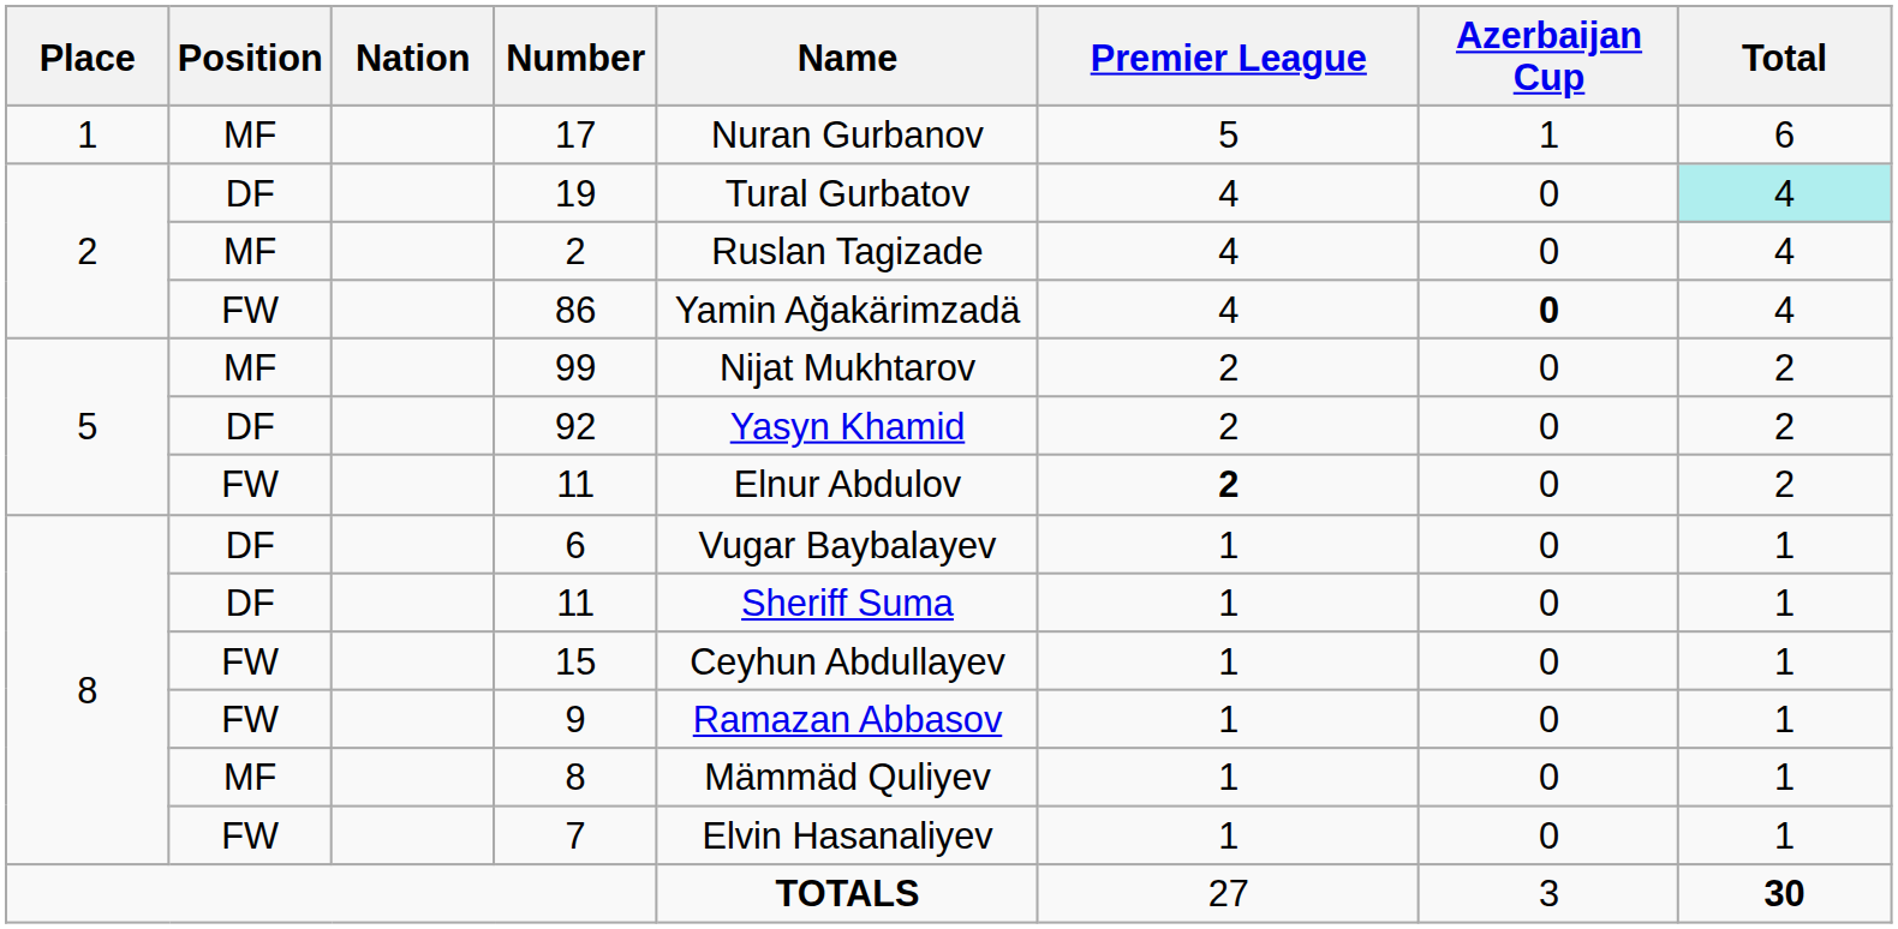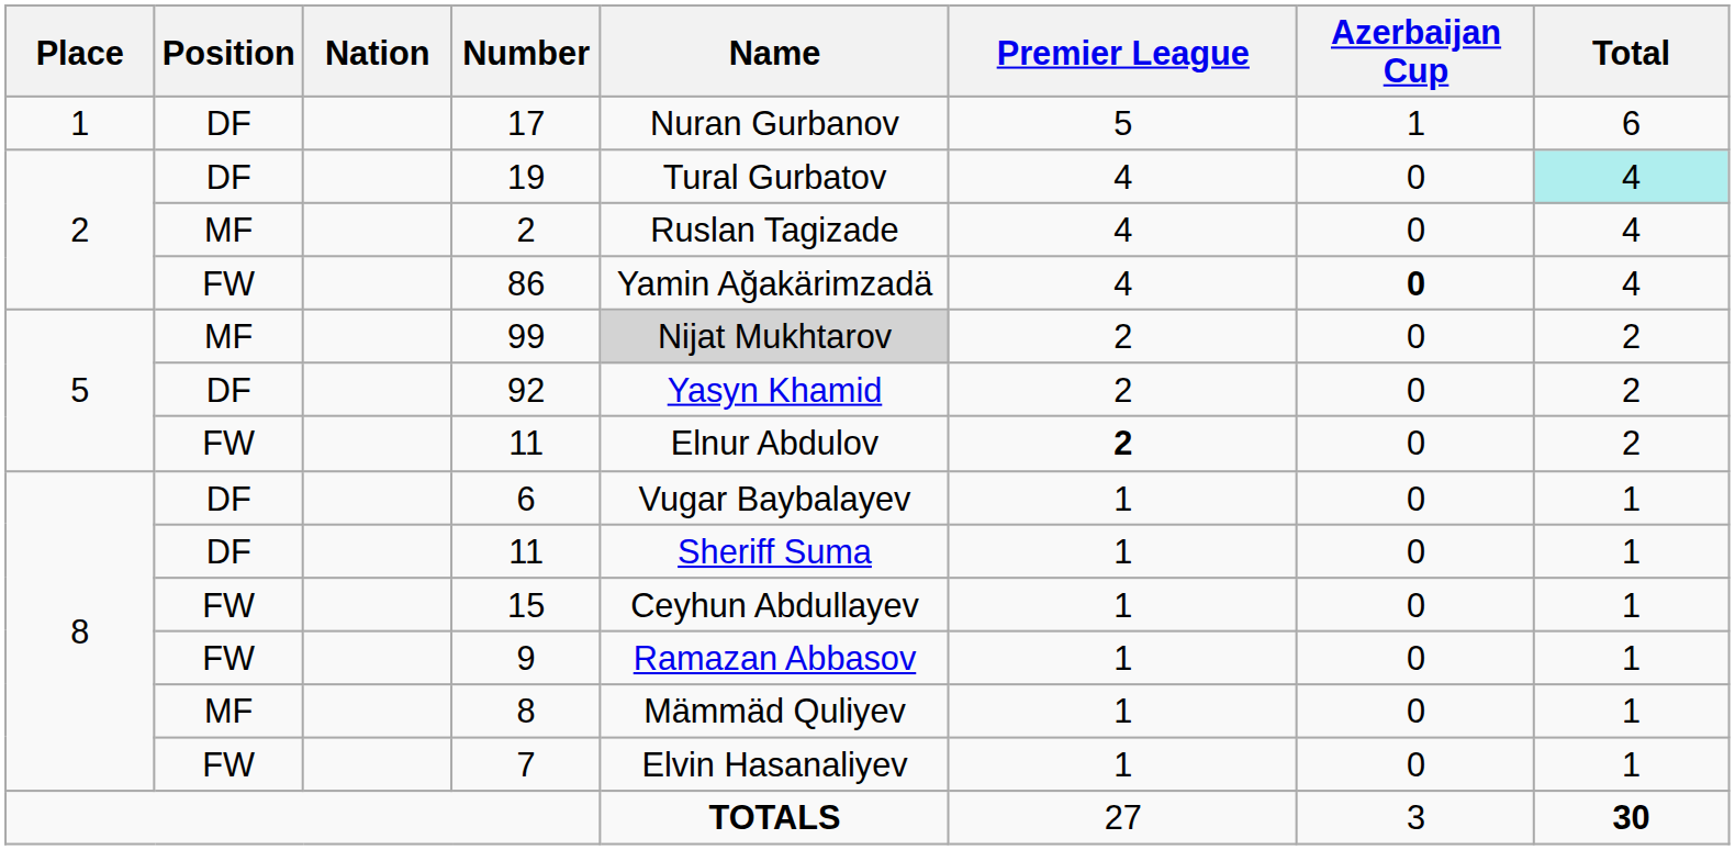17 | Position: MF -> DF
99 | Name: no background -> lightgrey background
